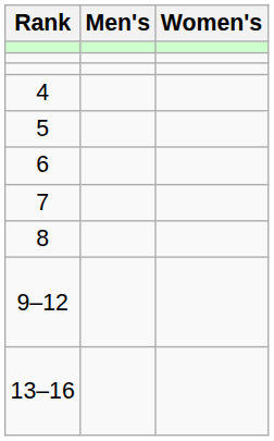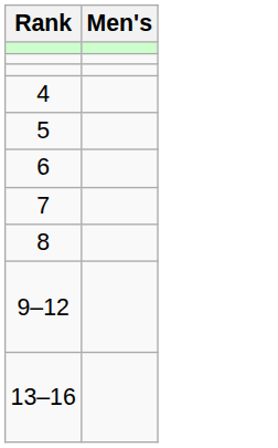- column: Women's
